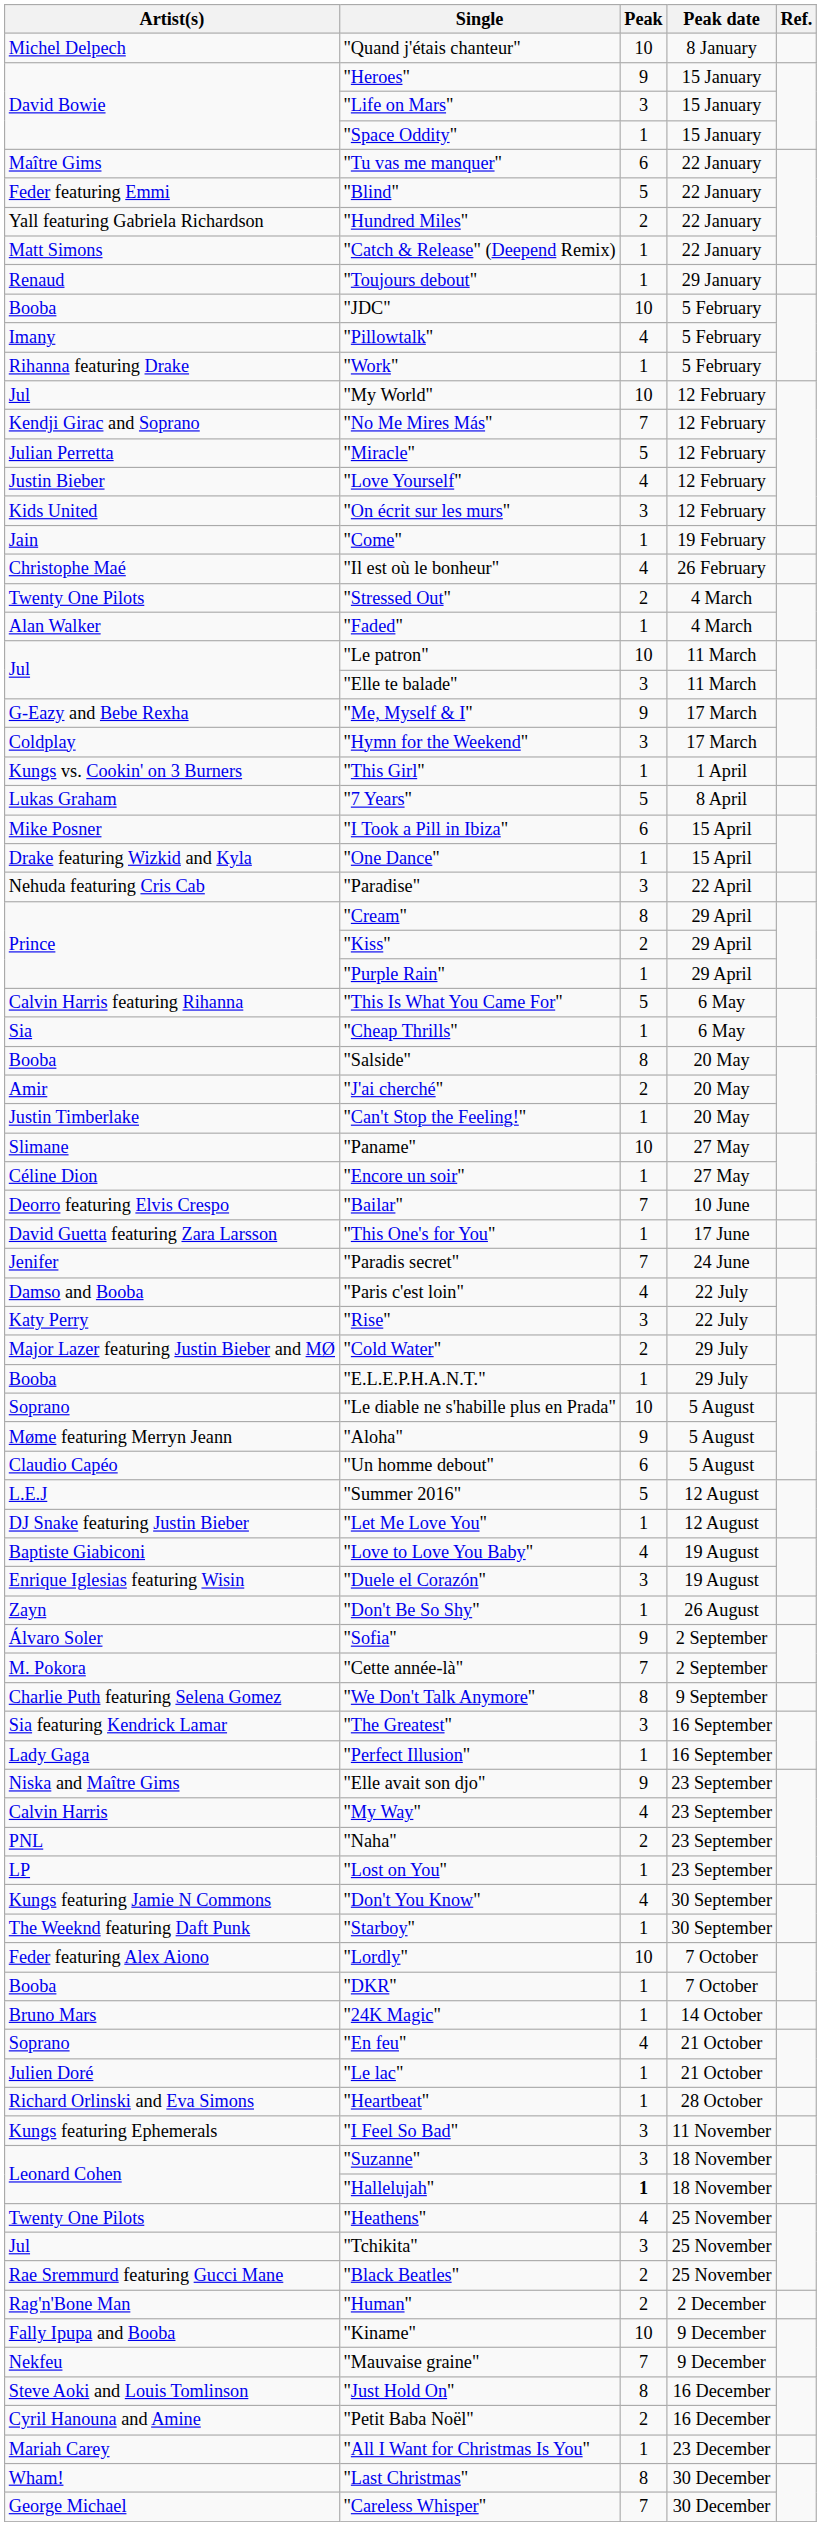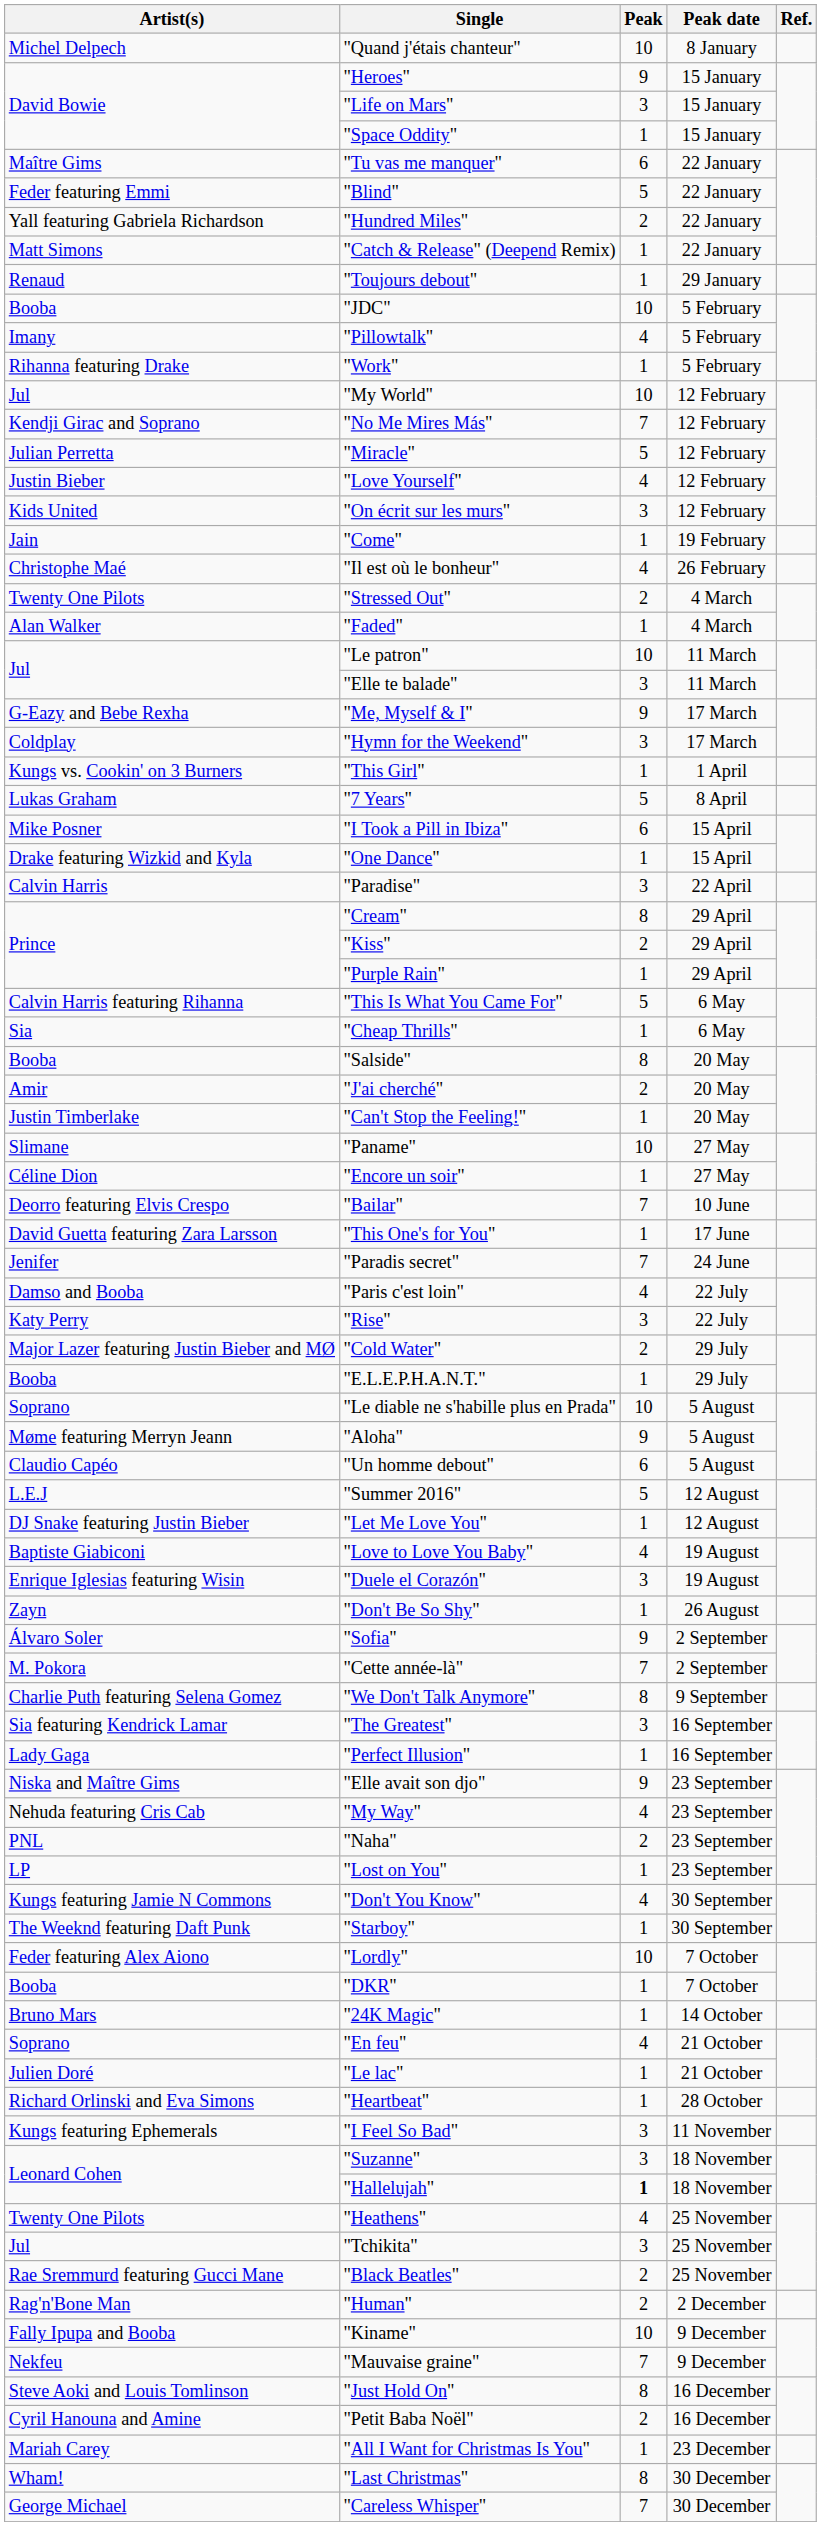"Paradise" | Artist(s): Nehuda featuring Cris Cab -> Calvin Harris
"My Way" | Artist(s): Calvin Harris -> Nehuda featuring Cris Cab
